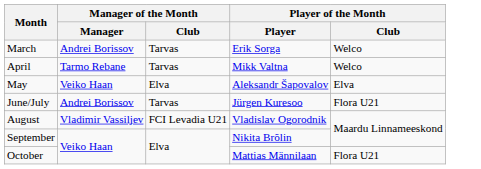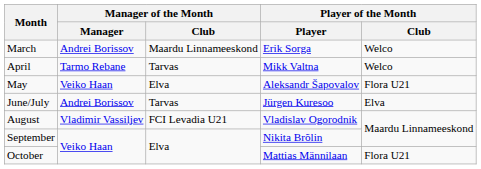March | Manager of the Month / Club: Tarvas -> Maardu Linnameeskond
May | Player of the Month / Club: Elva -> Flora U21
June/July | Player of the Month / Club: Flora U21 -> Elva
